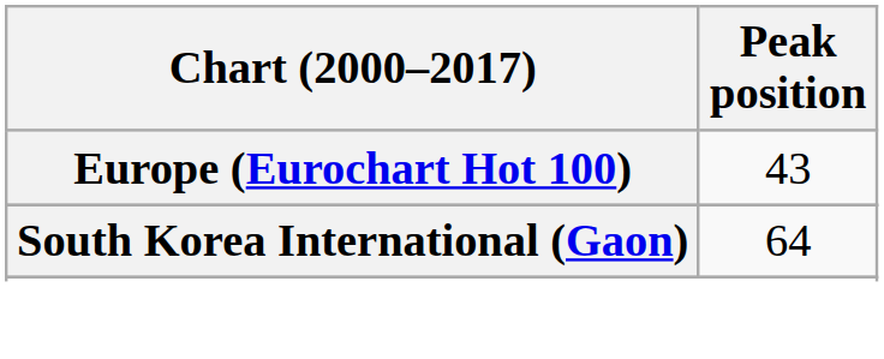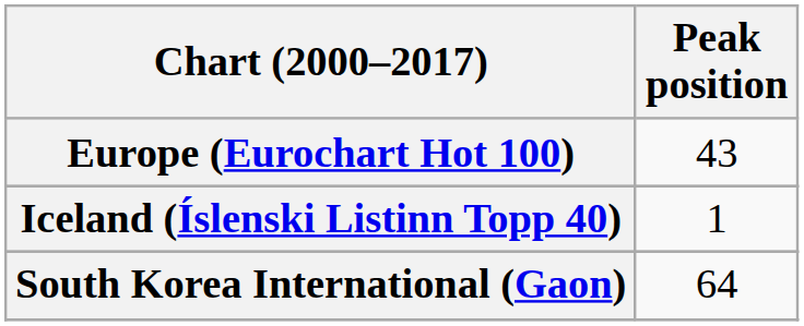+ row: Iceland (Íslenski Listinn Topp 40) | 1
